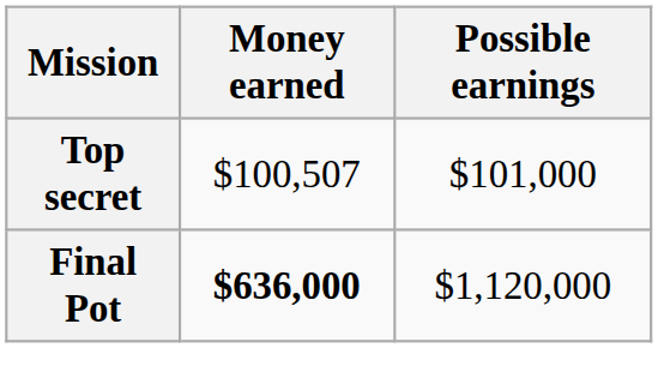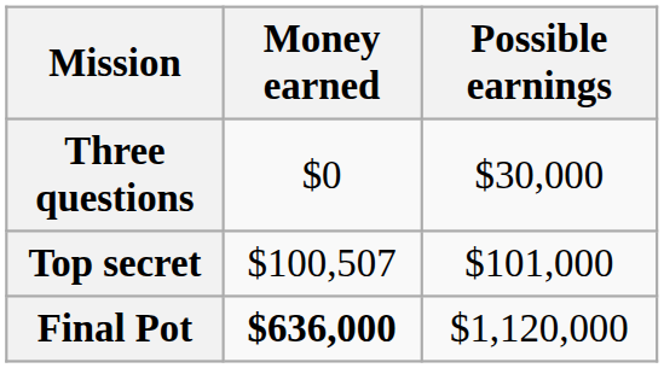+ row: Three questions | $0 | $30,000
